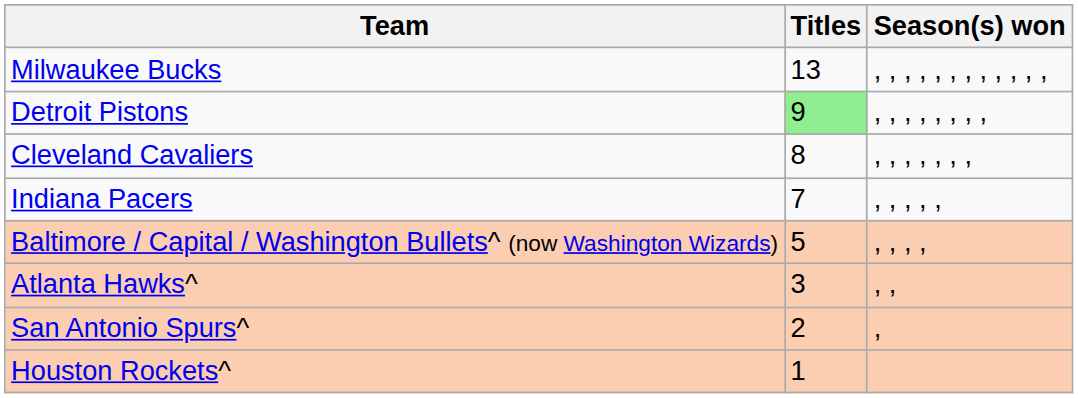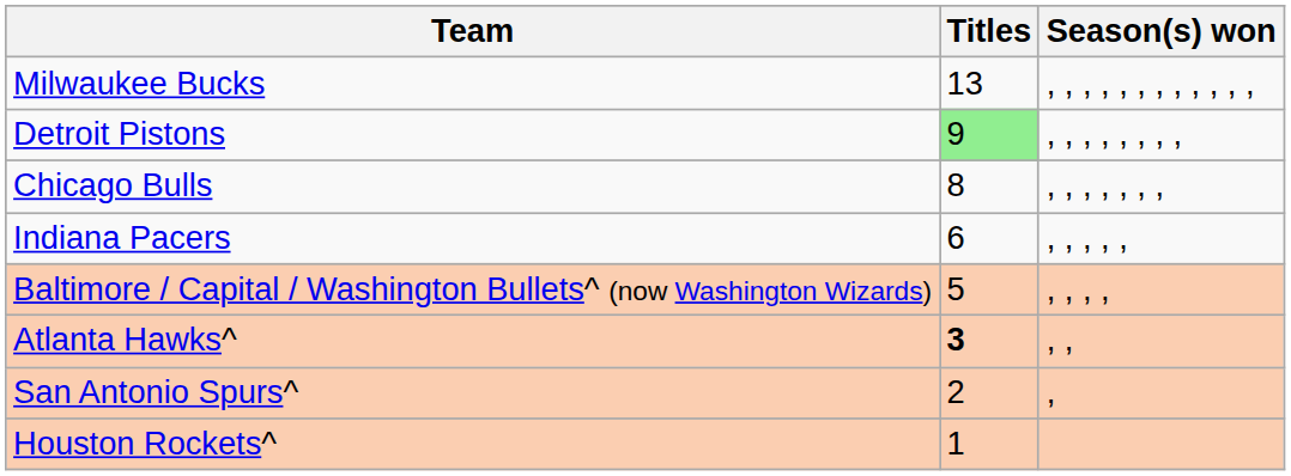+ row: Chicago Bulls | 8 | , , , , , , ,
- row: Cleveland Cavaliers | 8 | , , , , , , ,
Indiana Pacers | Titles: 7 -> 6
Atlanta Hawks^ | Titles: normal -> bold
